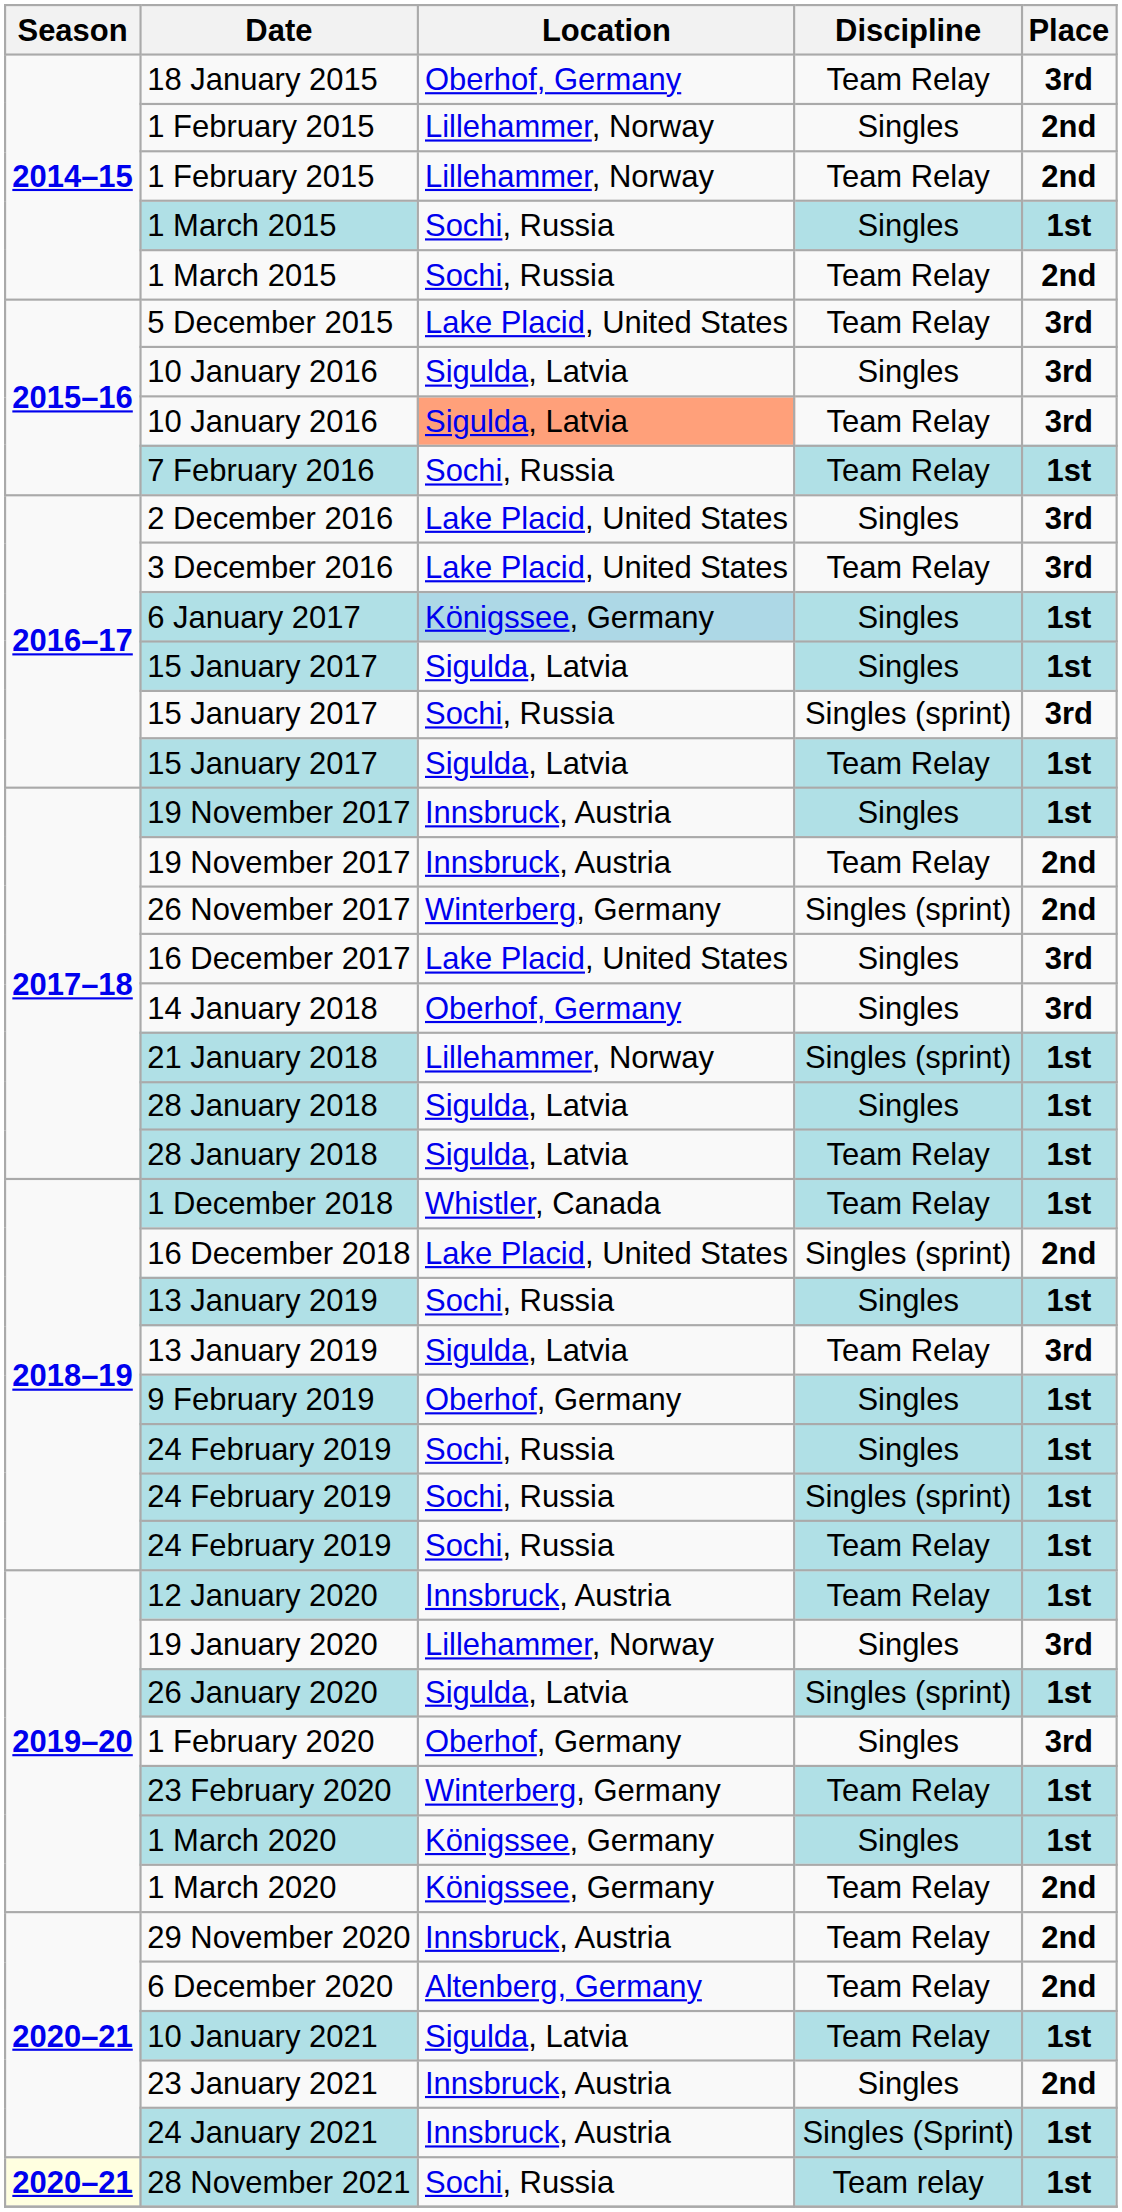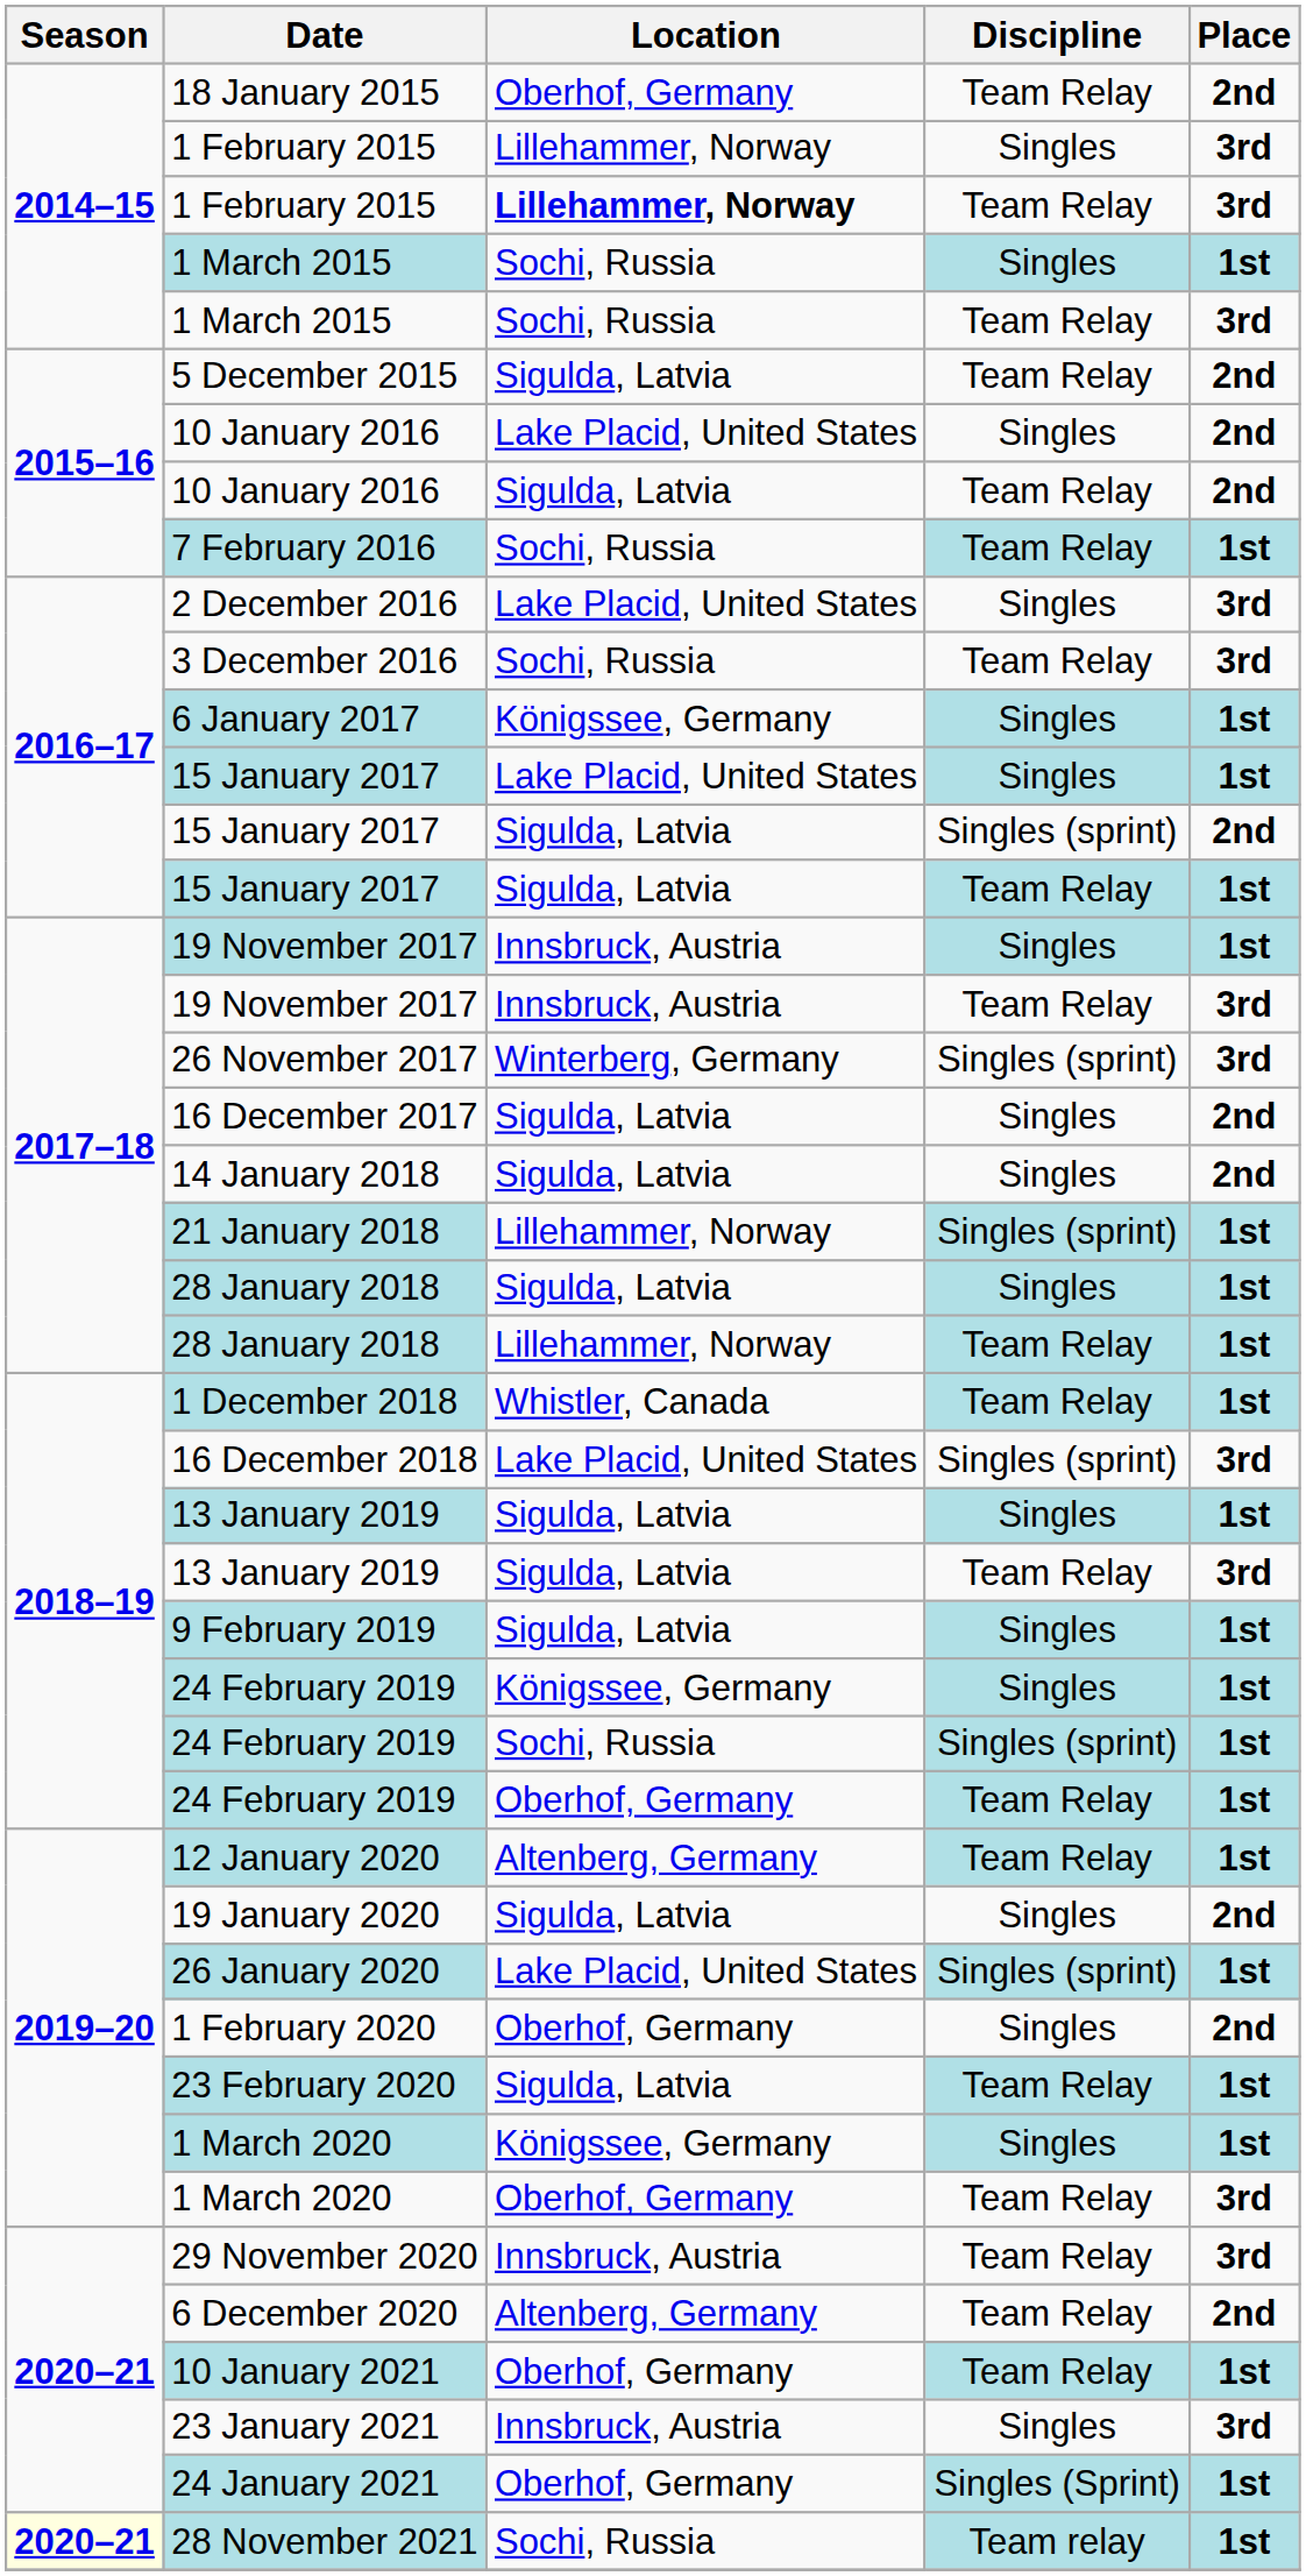18 January 2015 | Place: 3rd -> 2nd
1 February 2015 / Singles | Place: 2nd -> 3rd
1 February 2015 / Team Relay | Location: normal -> bold
1 February 2015 / Team Relay | Place: 2nd -> 3rd
1 March 2015 / Team Relay | Place: 2nd -> 3rd
5 December 2015 | Location: Lake Placid, United States -> Sigulda, Latvia
5 December 2015 | Place: 3rd -> 2nd
10 January 2016 / Singles | Location: Sigulda, Latvia -> Lake Placid, United States
10 January 2016 / Singles | Place: 3rd -> 2nd
10 January 2016 / Team Relay | Location: lightsalmon background -> no background
10 January 2016 / Team Relay | Place: 3rd -> 2nd
3 December 2016 | Location: Lake Placid, United States -> Sochi, Russia
6 January 2017 | Location: lightblue background -> no background
15 January 2017 / Singles | Location: Sigulda, Latvia -> Lake Placid, United States
15 January 2017 / Singles (sprint) | Location: Sochi, Russia -> Sigulda, Latvia
15 January 2017 / Singles (sprint) | Place: 3rd -> 2nd
19 November 2017 / Team Relay | Place: 2nd -> 3rd
26 November 2017 | Place: 2nd -> 3rd
16 December 2017 | Location: Lake Placid, United States -> Sigulda, Latvia
16 December 2017 | Place: 3rd -> 2nd
14 January 2018 | Location: Oberhof, Germany -> Sigulda, Latvia
14 January 2018 | Place: 3rd -> 2nd
28 January 2018 / Team Relay | Location: Sigulda, Latvia -> Lillehammer, Norway
16 December 2018 | Place: 2nd -> 3rd
13 January 2019 / Singles | Location: Sochi, Russia -> Sigulda, Latvia
9 February 2019 | Location: Oberhof, Germany -> Sigulda, Latvia
24 February 2019 / Singles | Location: Sochi, Russia -> Königssee, Germany
24 February 2019 / Team Relay | Location: Sochi, Russia -> Oberhof, Germany
12 January 2020 | Location: Innsbruck, Austria -> Altenberg, Germany
19 January 2020 | Location: Lillehammer, Norway -> Sigulda, Latvia
19 January 2020 | Place: 3rd -> 2nd
26 January 2020 | Location: Sigulda, Latvia -> Lake Placid, United States
1 February 2020 | Place: 3rd -> 2nd
23 February 2020 | Location: Winterberg, Germany -> Sigulda, Latvia
1 March 2020 / Team Relay | Location: Königssee, Germany -> Oberhof, Germany
1 March 2020 / Team Relay | Place: 2nd -> 3rd
29 November 2020 | Place: 2nd -> 3rd
10 January 2021 | Location: Sigulda, Latvia -> Oberhof, Germany
23 January 2021 | Place: 2nd -> 3rd
24 January 2021 | Location: Innsbruck, Austria -> Oberhof, Germany
